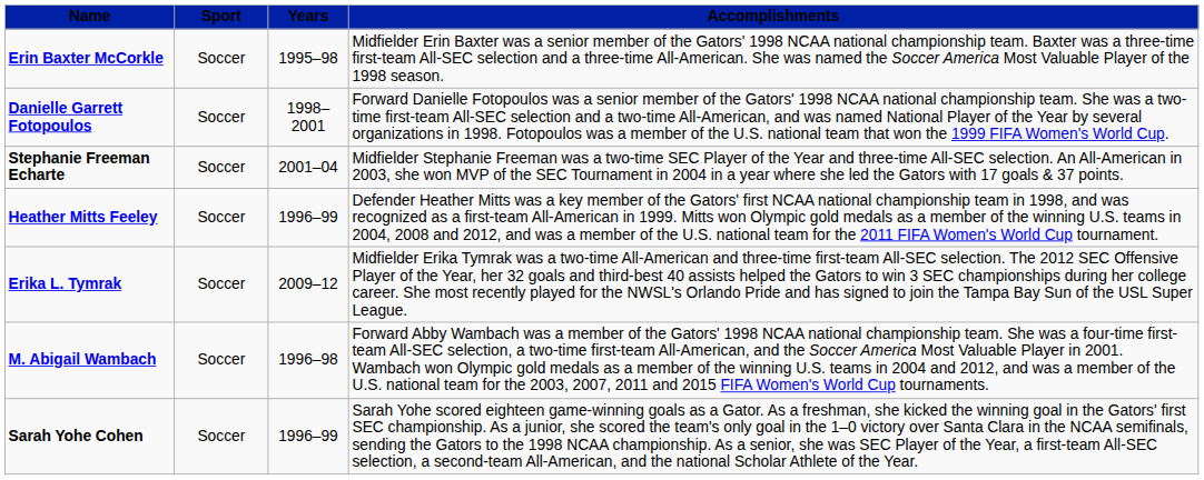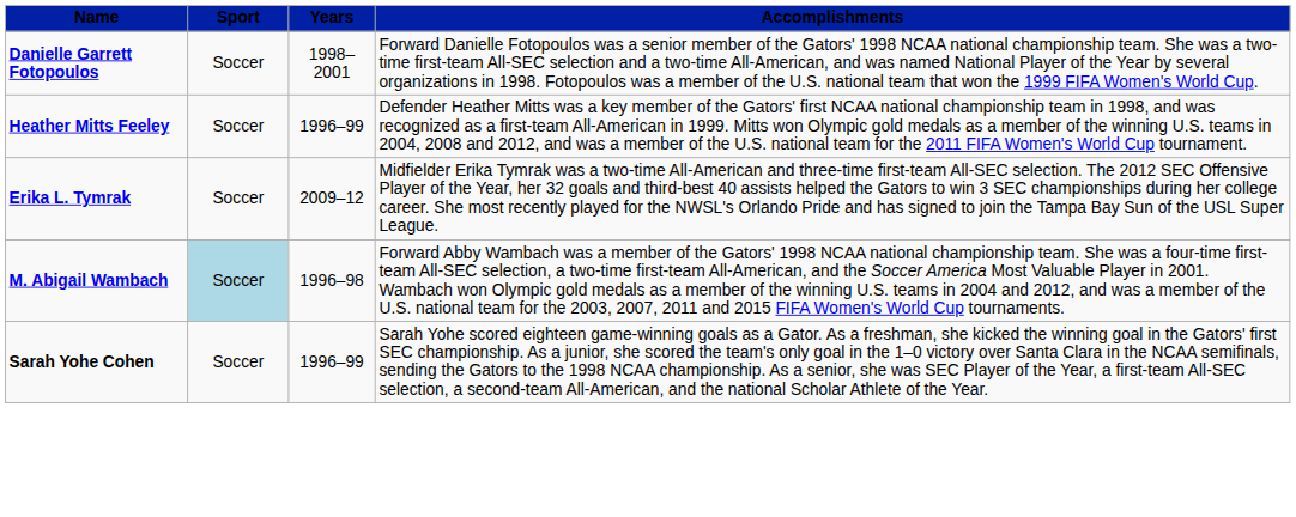- row: Erin Baxter McCorkle | Soccer | 1995–98 | Midfielder Erin Baxter was a senior member of the Gators' 1998 NCAA national championship team. Baxter was a three-time first-team All-SEC selection and a three-time All-American. She was named the Soccer America Most Valuable Player of the 1998 season.
- row: Stephanie Freeman Echarte | Soccer | 2001–04 | Midfielder Stephanie Freeman was a two-time SEC Player of the Year and three-time All-SEC selection. An All-American in 2003, she won MVP of the SEC Tournament in 2004 in a year where she led the Gators with 17 goals & 37 points.
M. Abigail Wambach | Sport: no background -> lightblue background
